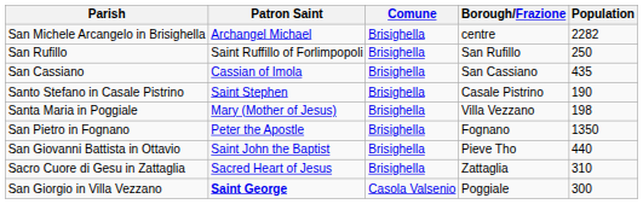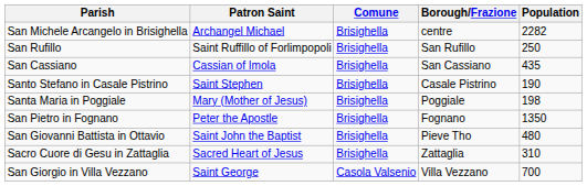Santa Maria in Poggiale | Borough/Frazione: Villa Vezzano -> Poggiale
San Giovanni Battista in Ottavio | Population: 440 -> 480
San Giorgio in Villa Vezzano | Patron Saint: bold -> normal
San Giorgio in Villa Vezzano | Borough/Frazione: Poggiale -> Villa Vezzano
San Giorgio in Villa Vezzano | Population: 300 -> 700
